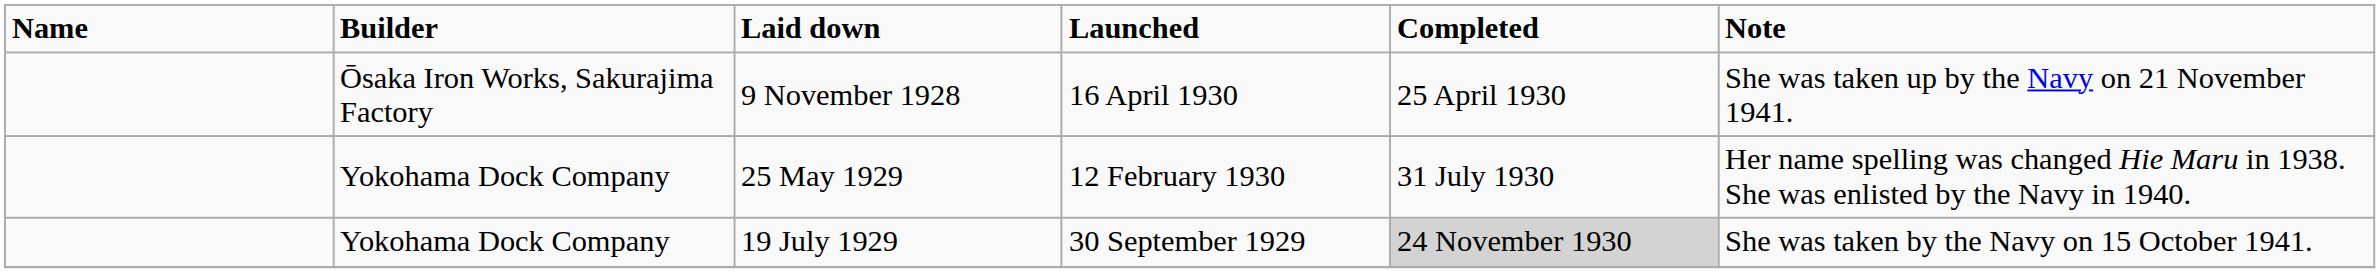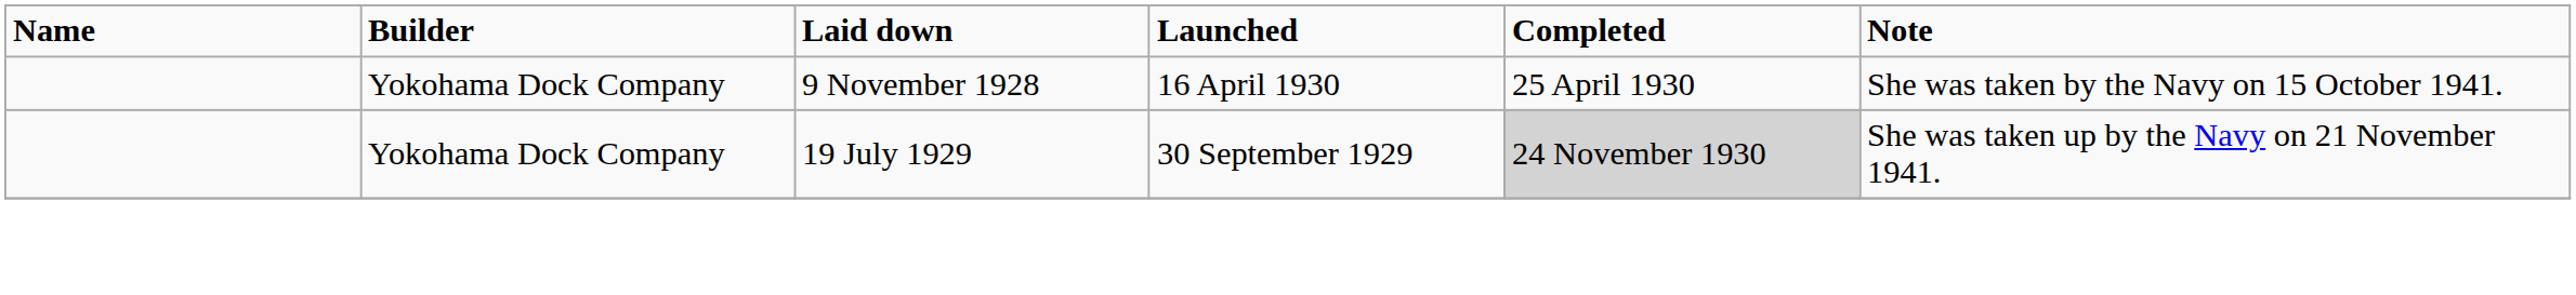9 November 1928 | Builder: Ōsaka Iron Works, Sakurajima Factory -> Yokohama Dock Company
9 November 1928 | Note: She was taken up by the Navy on 21 November 1941. -> She was taken by the Navy on 15 October 1941.
- row: Yokohama Dock Company | 25 May 1929 | 12 February 1930 | 31 July 1930 | Her name spelling was changed Hie Maru in 1938. She was enlisted by the Navy in 1940.
19 July 1929 | Note: She was taken by the Navy on 15 October 1941. -> She was taken up by the Navy on 21 November 1941.
